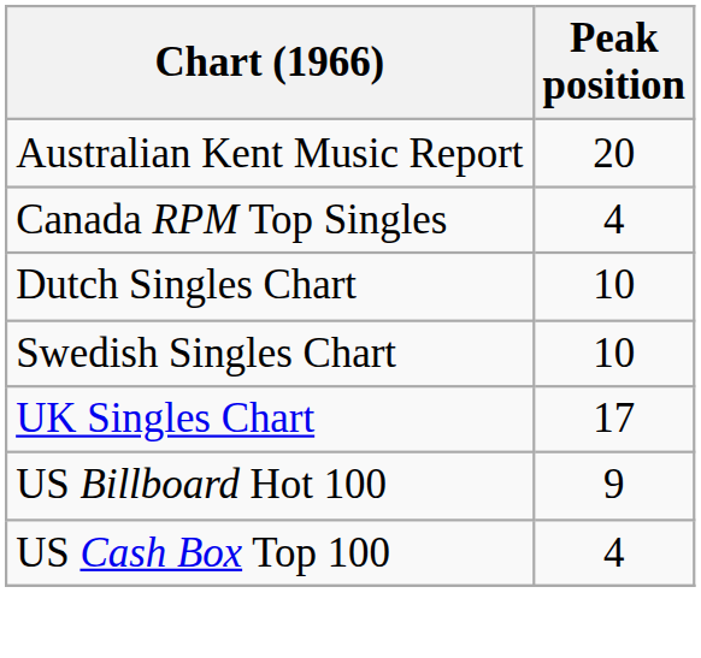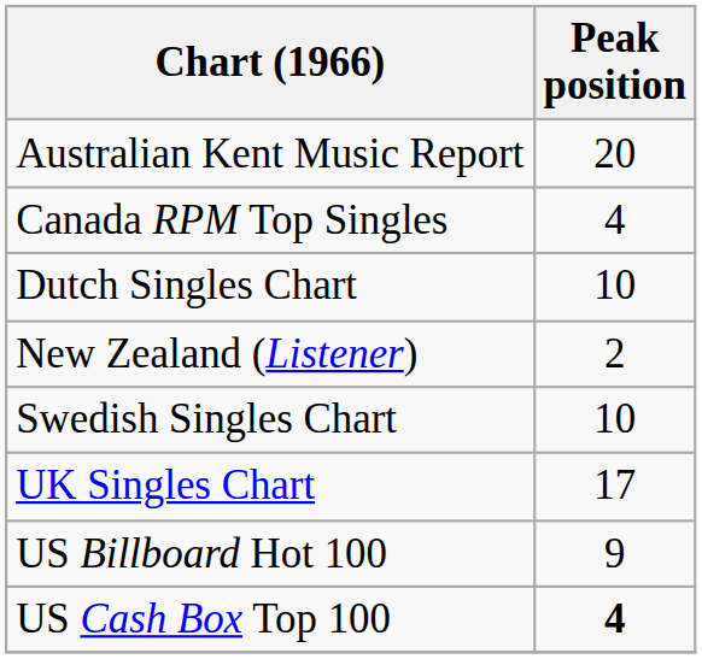+ row: New Zealand (Listener) | 2
US Cash Box Top 100 | Peak position: normal -> bold
